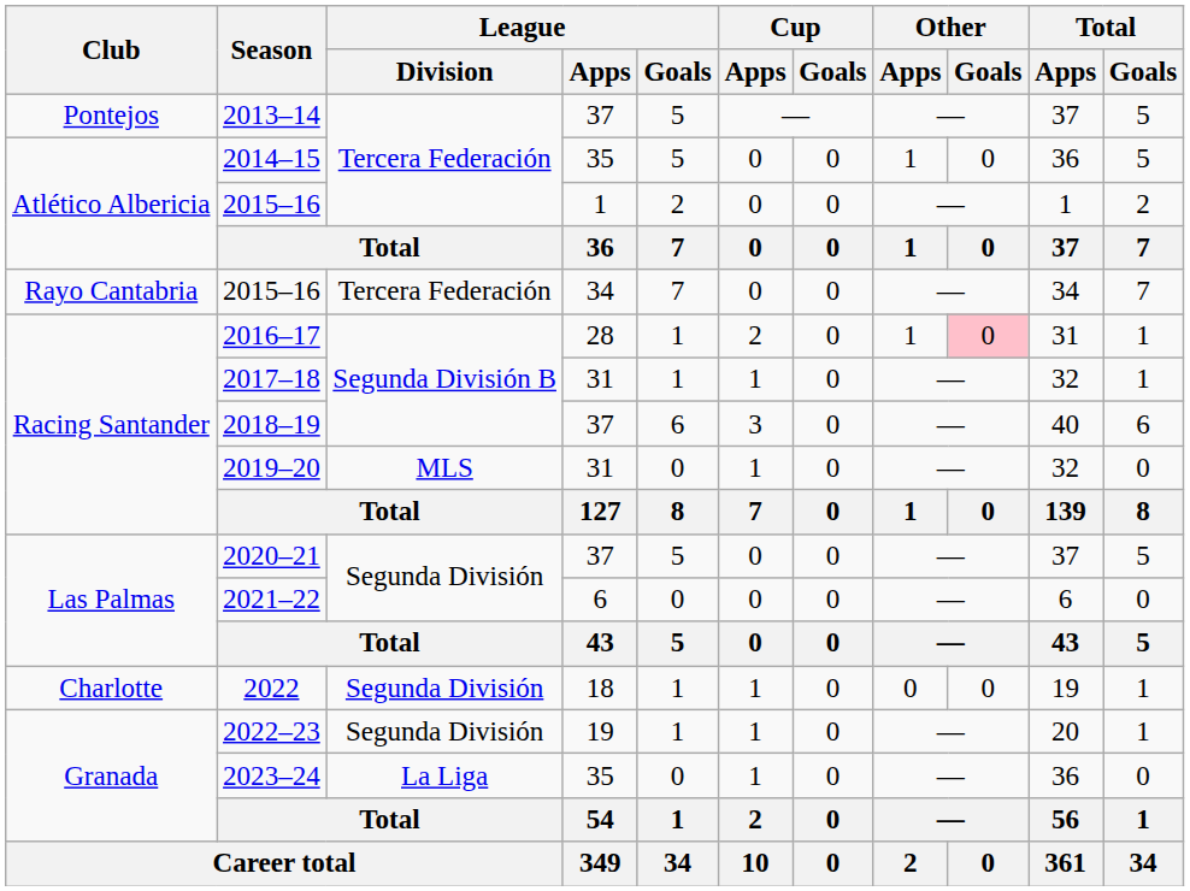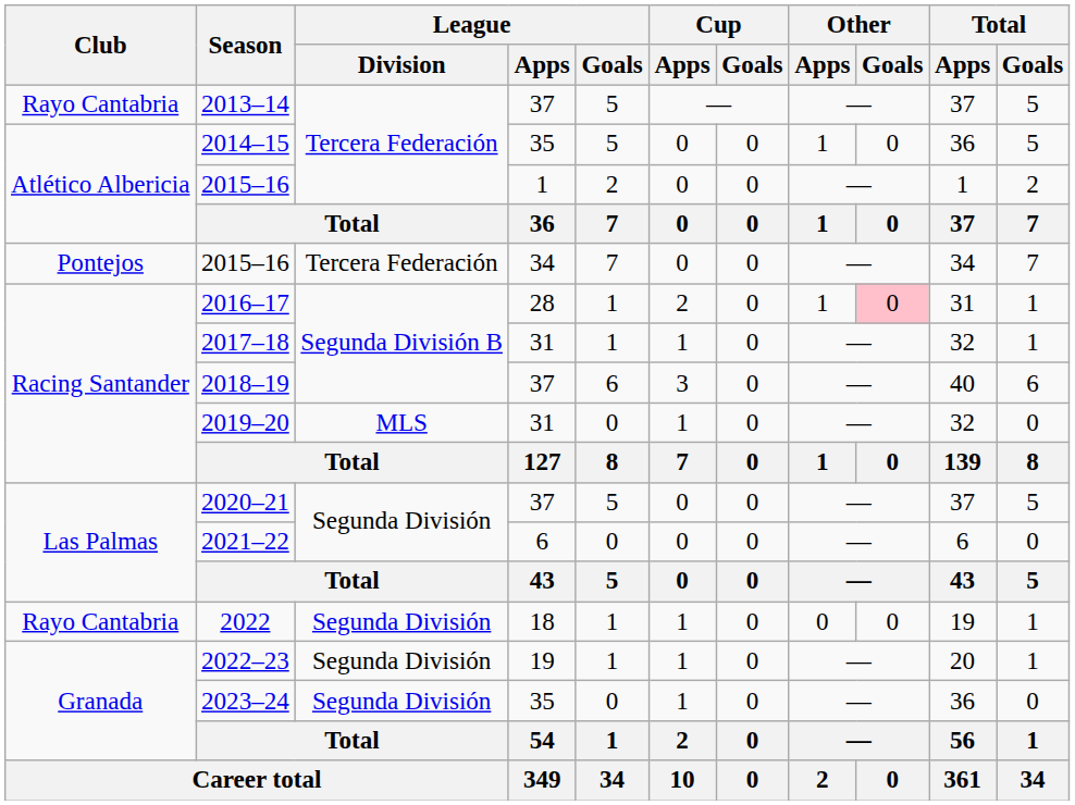2013–14 | Club: Pontejos -> Rayo Cantabria
2015–16 / 34 | Club: Rayo Cantabria -> Pontejos
2022 | Club: Charlotte -> Rayo Cantabria
2023–24 | League / Division: La Liga -> Segunda División
